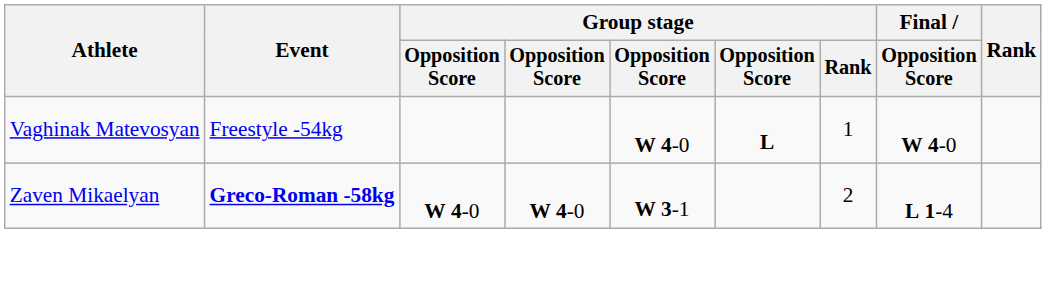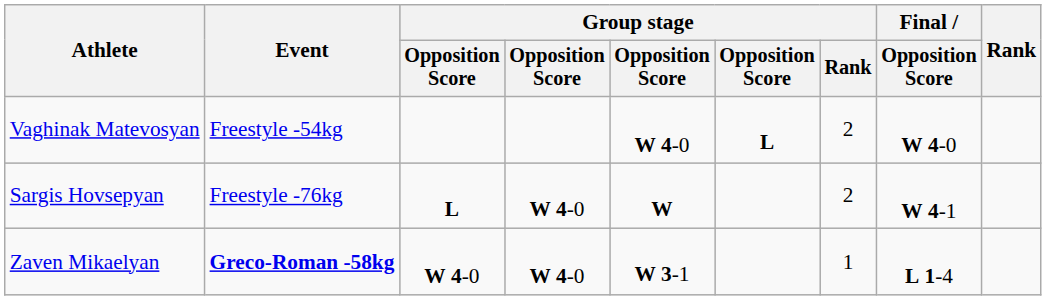Vaghinak Matevosyan | Group stage / Rank: 1 -> 2
+ row: Sargis Hovsepyan | Freestyle -76kg | L | W 4-0 | W | 2 | W 4-1
Zaven Mikaelyan | Group stage / Rank: 2 -> 1
